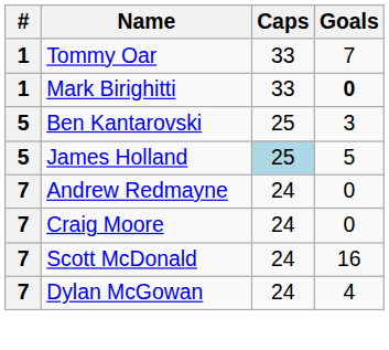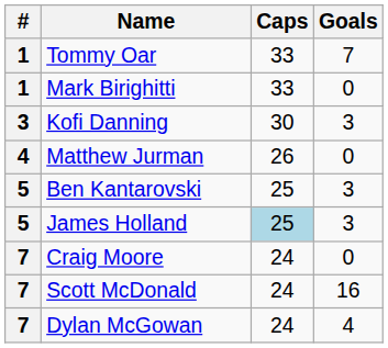Mark Birighitti | Goals: bold -> normal
+ row: 3 | Kofi Danning | 30 | 3
+ row: 4 | Matthew Jurman | 26 | 0
James Holland | Goals: 5 -> 3
- row: 7 | Andrew Redmayne | 24 | 0
